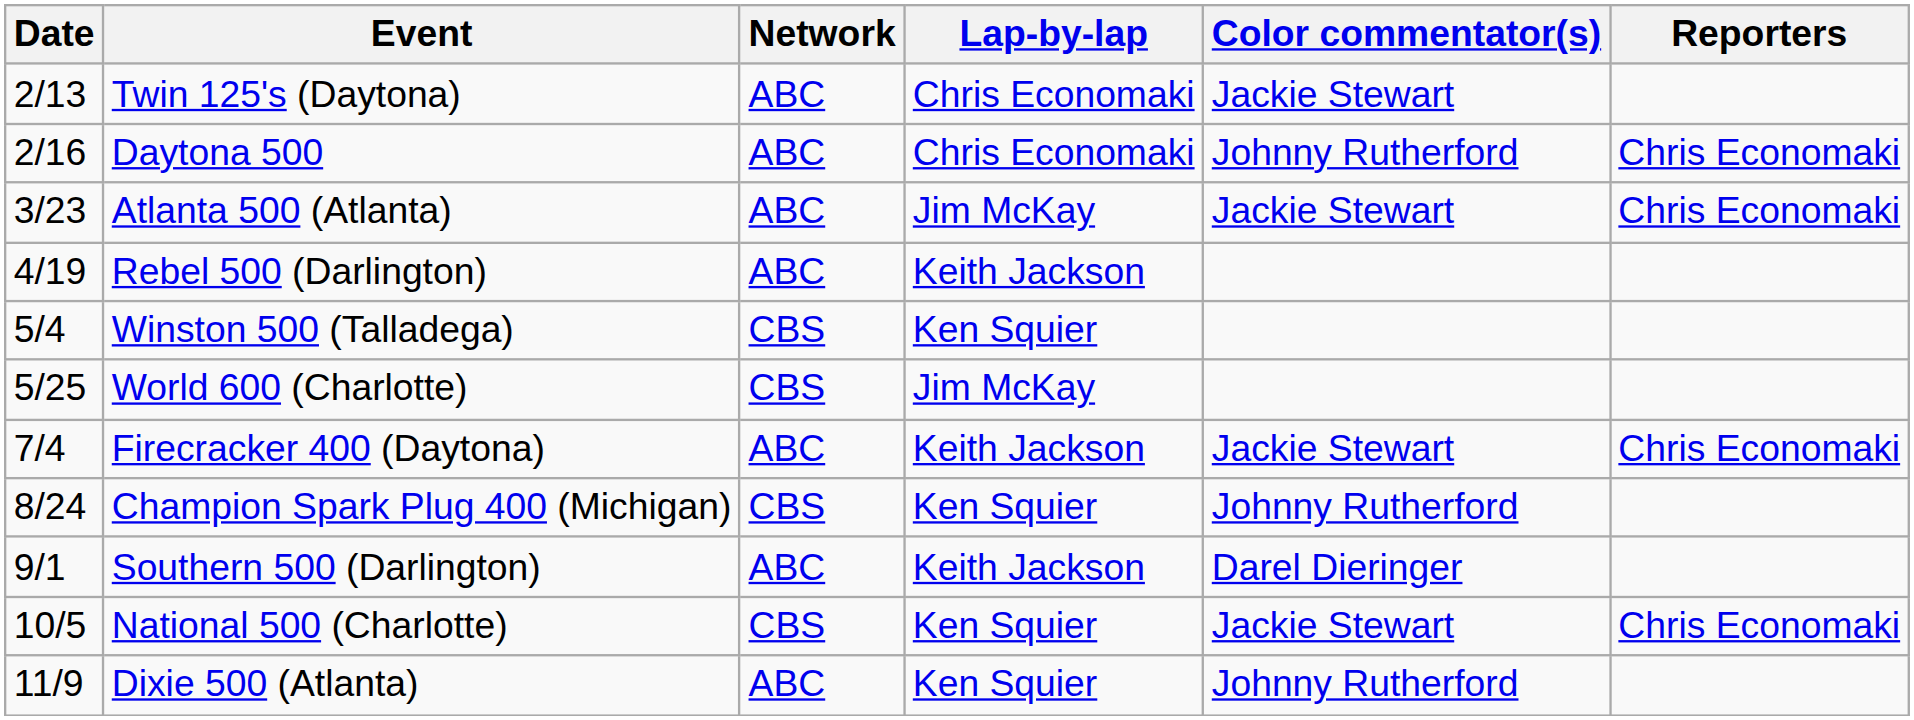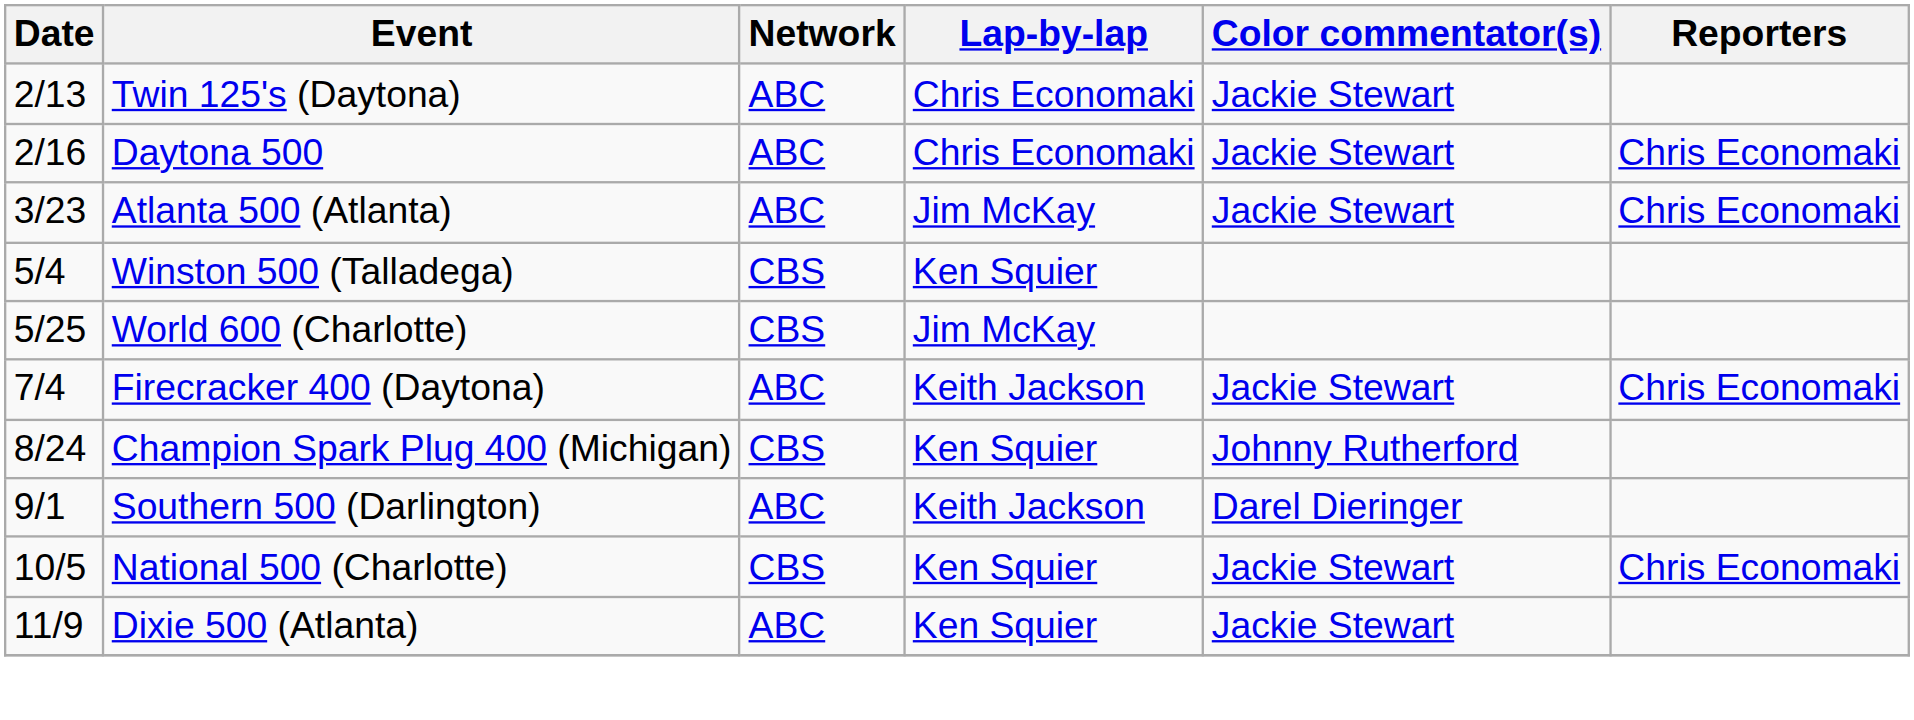Daytona 500 | Color commentator(s): Johnny Rutherford -> Jackie Stewart
- row: 4/19 | Rebel 500 (Darlington) | ABC | Keith Jackson
Dixie 500 (Atlanta) | Color commentator(s): Johnny Rutherford -> Jackie Stewart
